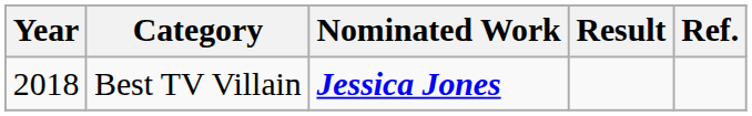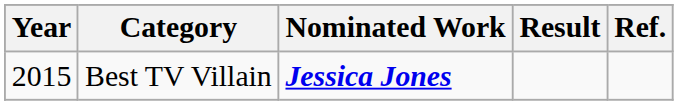Best TV Villain | Year: 2018 -> 2015
